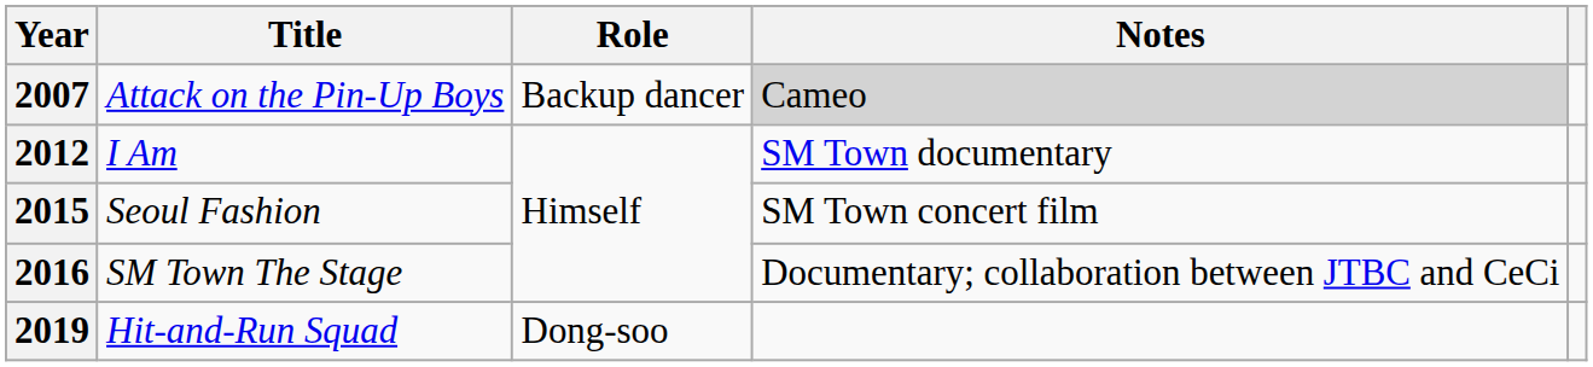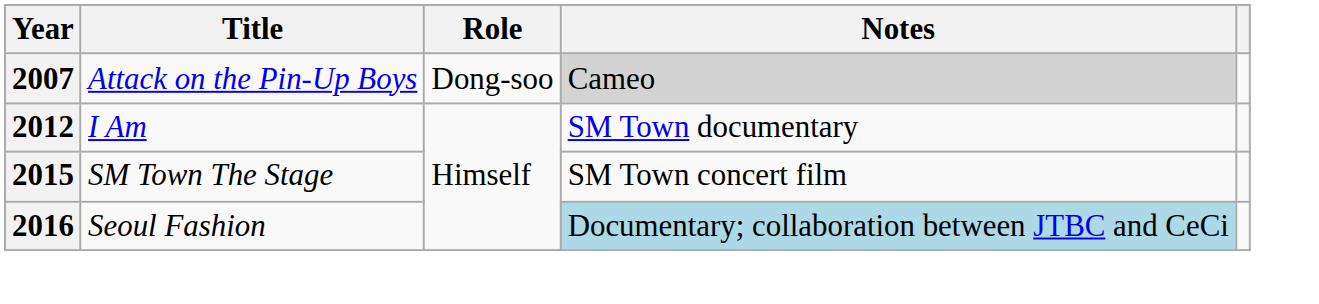2007 | Role: Backup dancer -> Dong-soo
2015 | Title: Seoul Fashion -> SM Town The Stage
2016 | Title: SM Town The Stage -> Seoul Fashion
2016 | Notes: no background -> lightblue background
- row: 2019 | Hit-and-Run Squad | Dong-soo
